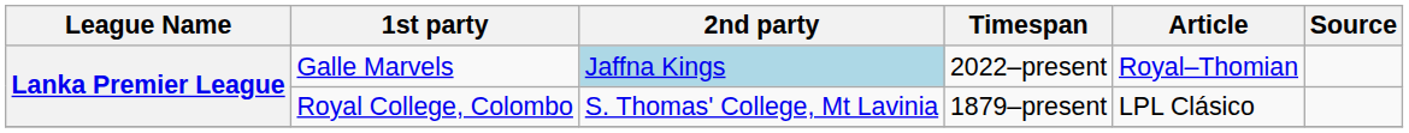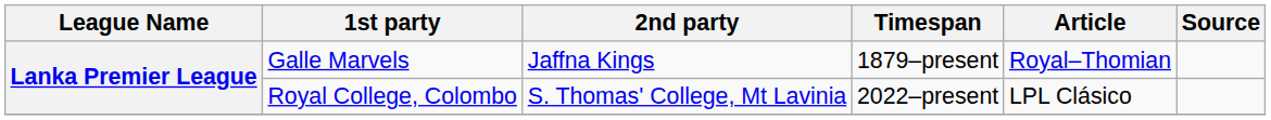Galle Marvels | 2nd party: lightblue background -> no background
Galle Marvels | Timespan: 2022–present -> 1879–present
Royal College, Colombo | Timespan: 1879–present -> 2022–present
